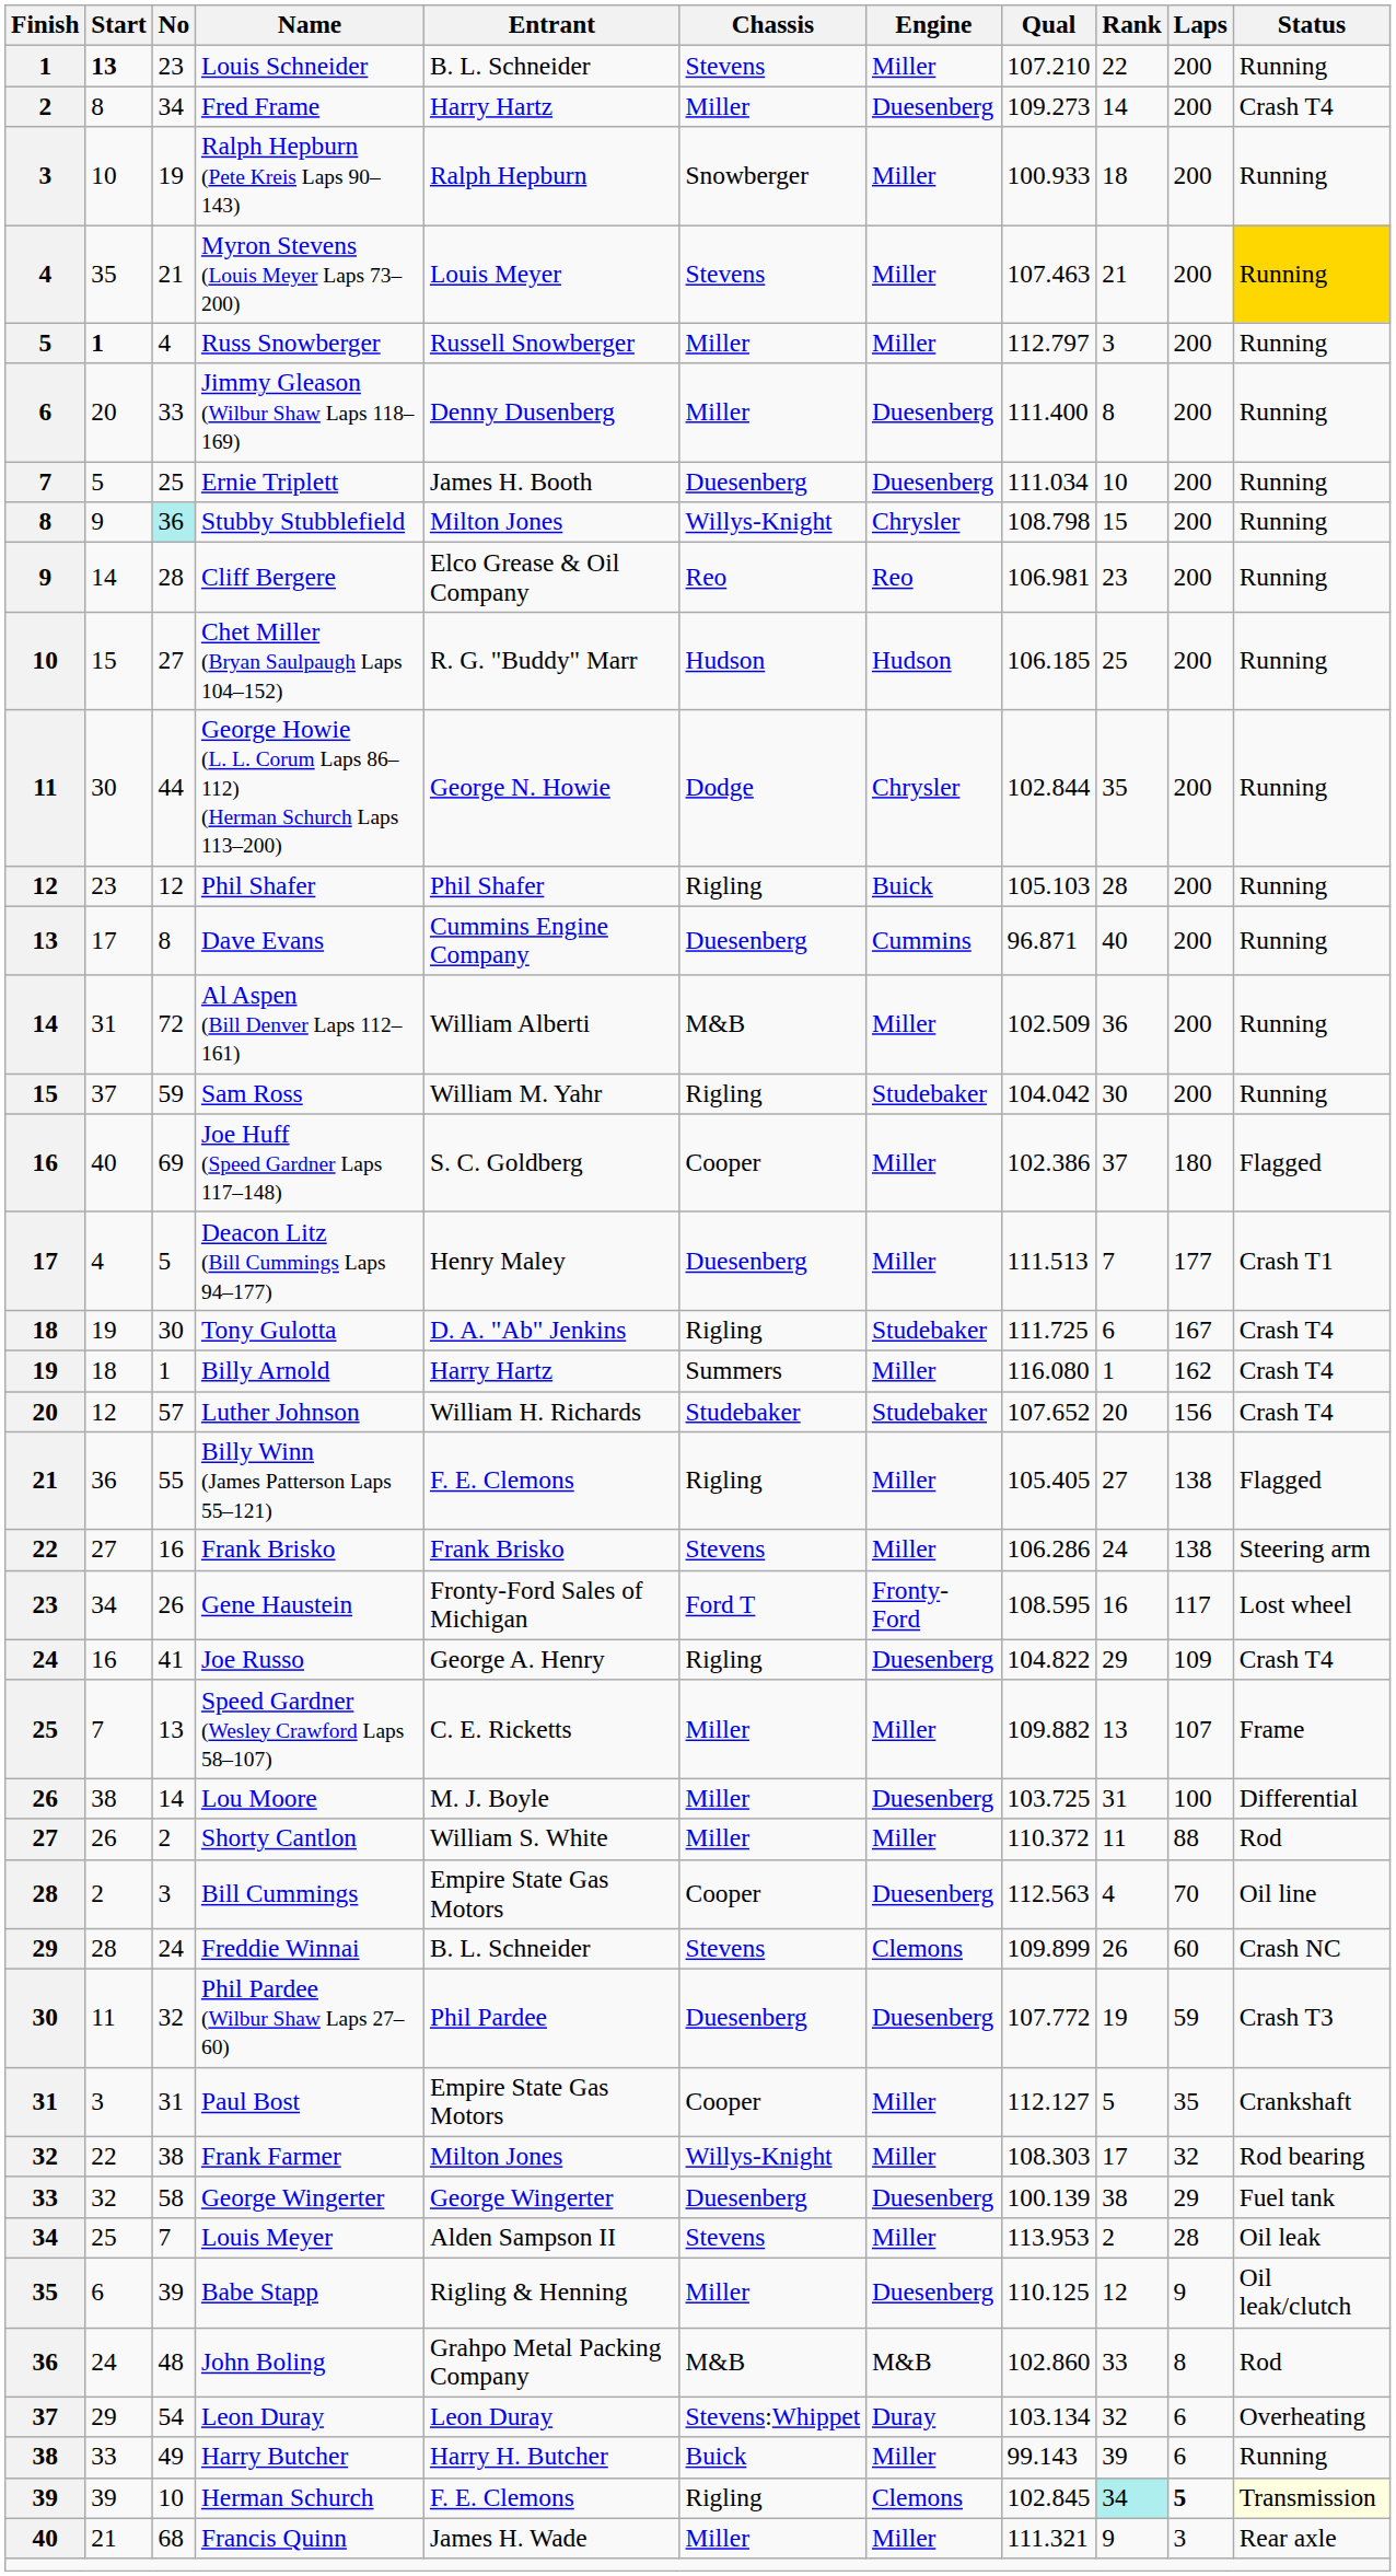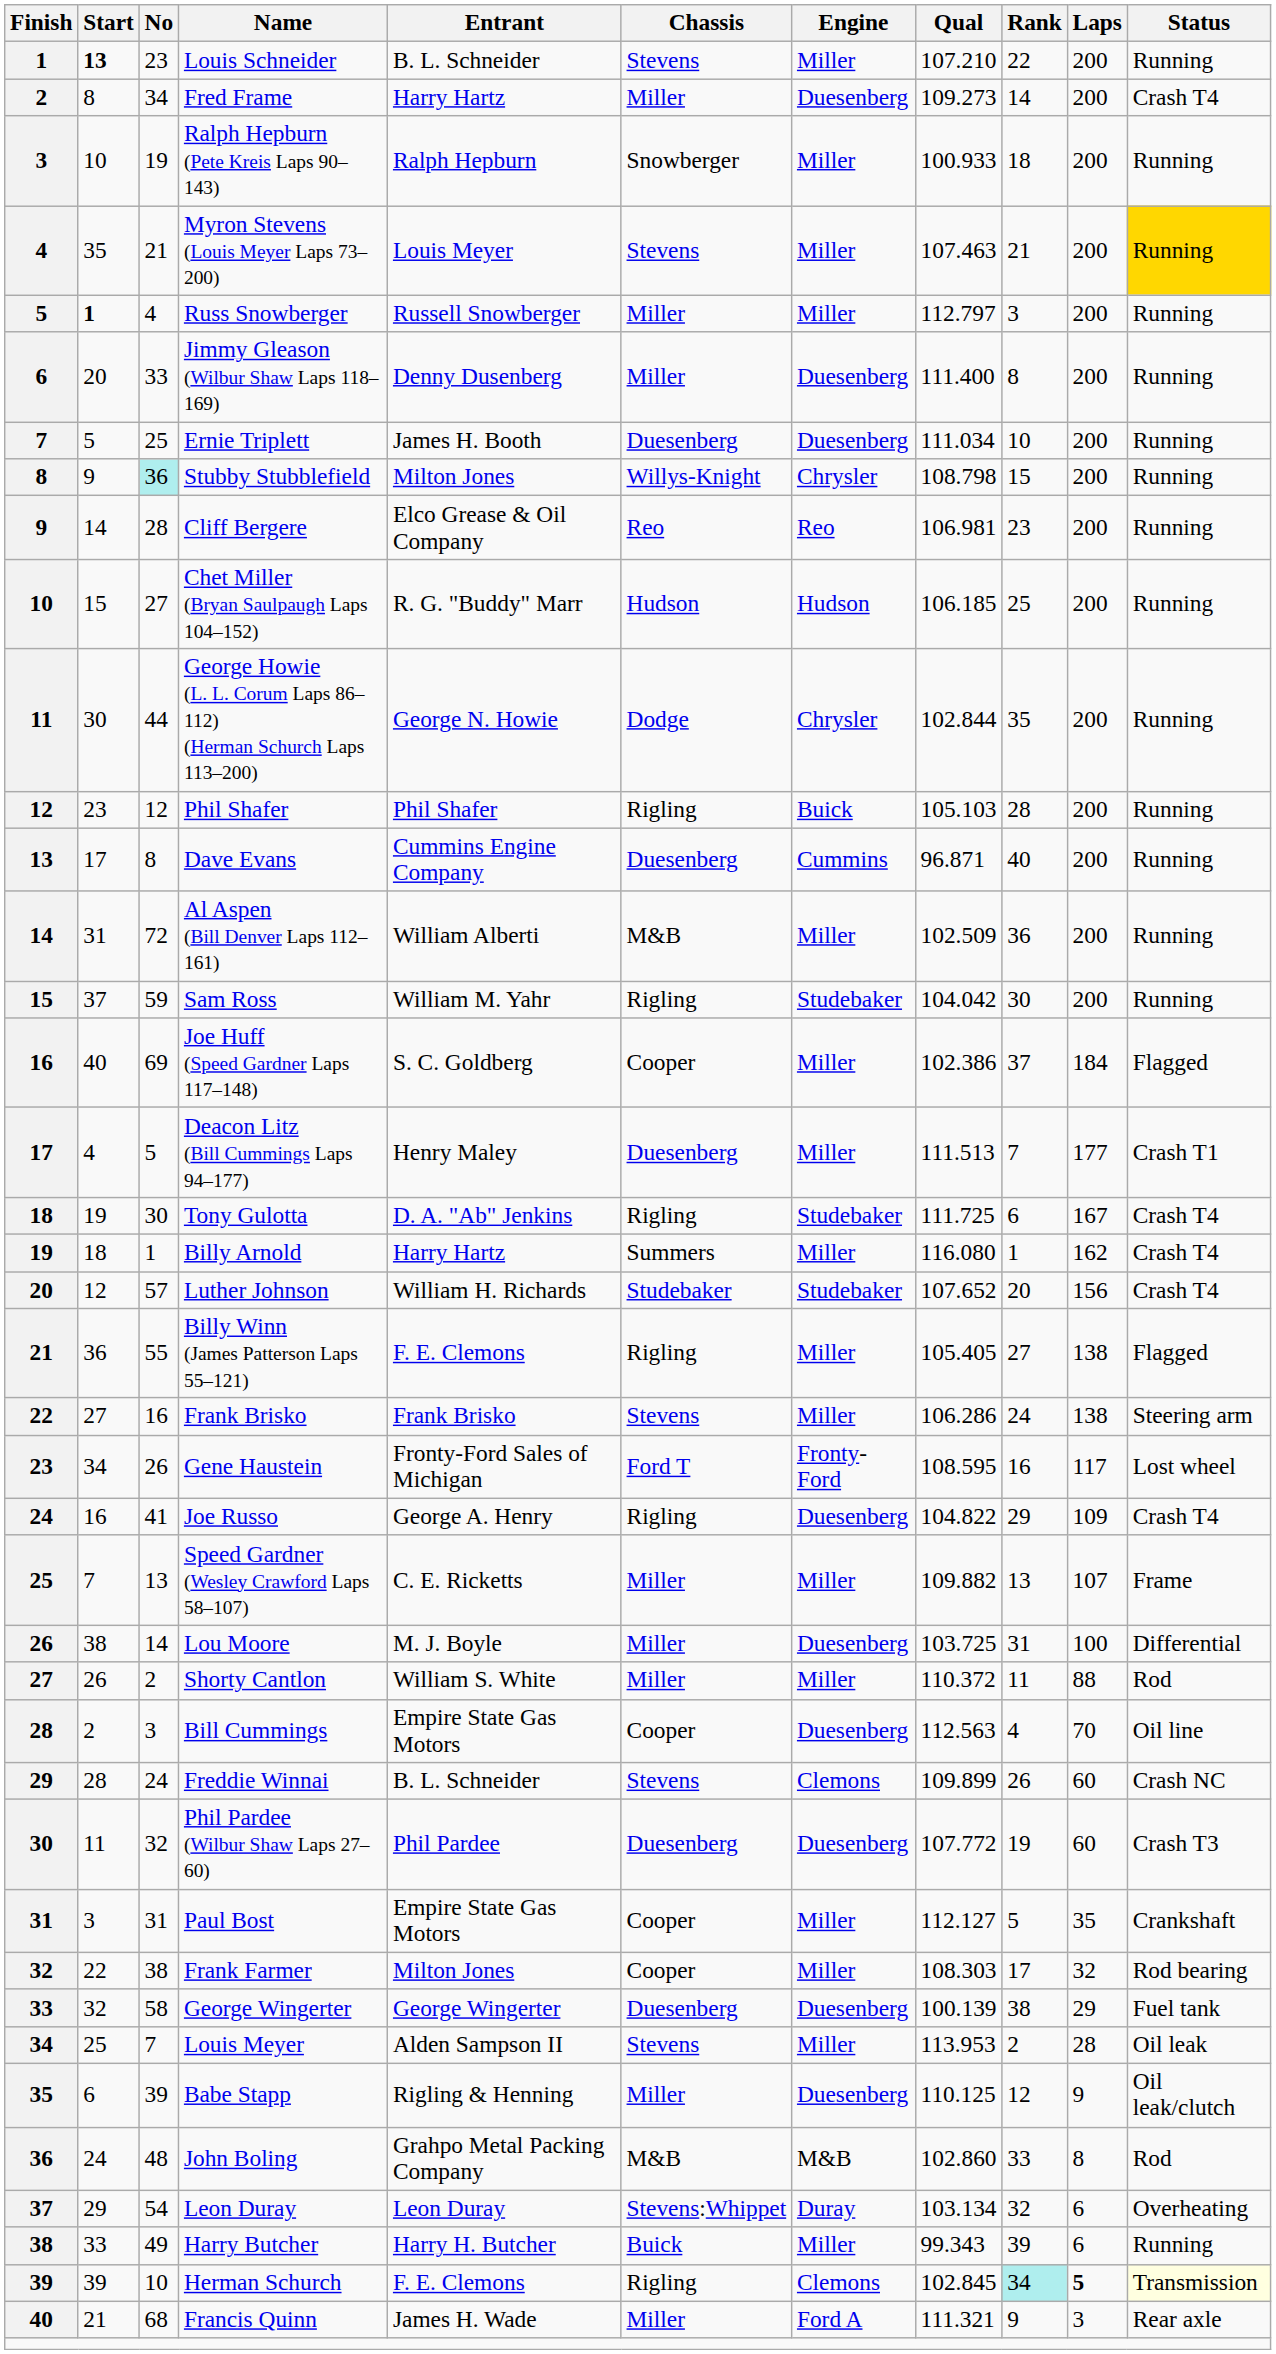Joe Huff (Speed Gardner Laps 117–148) | Laps: 180 -> 184
Phil Pardee (Wilbur Shaw Laps 27–60) | Laps: 59 -> 60
Frank Farmer | Chassis: Willys-Knight -> Cooper
Harry Butcher | Qual: 99.143 -> 99.343
Francis Quinn | Engine: Miller -> Ford A
